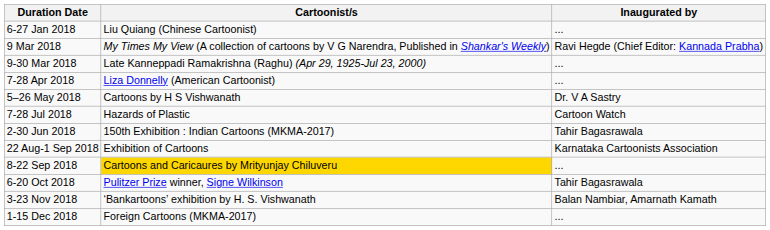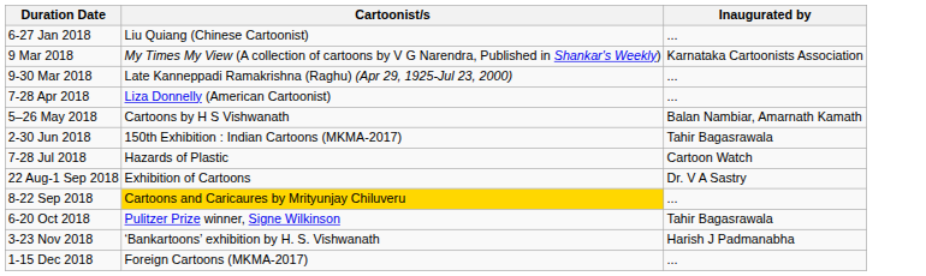9 Mar 2018 | Inaugurated by: Ravi Hegde (Chief Editor: Kannada Prabha) -> Karnataka Cartoonists Association
5–26 May 2018 | Inaugurated by: Dr. V A Sastry -> Balan Nambiar, Amarnath Kamath
rows swapped: 2-30 Jun 2018 <-> 7-28 Jul 2018
22 Aug-1 Sep 2018 | Inaugurated by: Karnataka Cartoonists Association -> Dr. V A Sastry
3-23 Nov 2018 | Inaugurated by: Balan Nambiar, Amarnath Kamath -> Harish J Padmanabha
